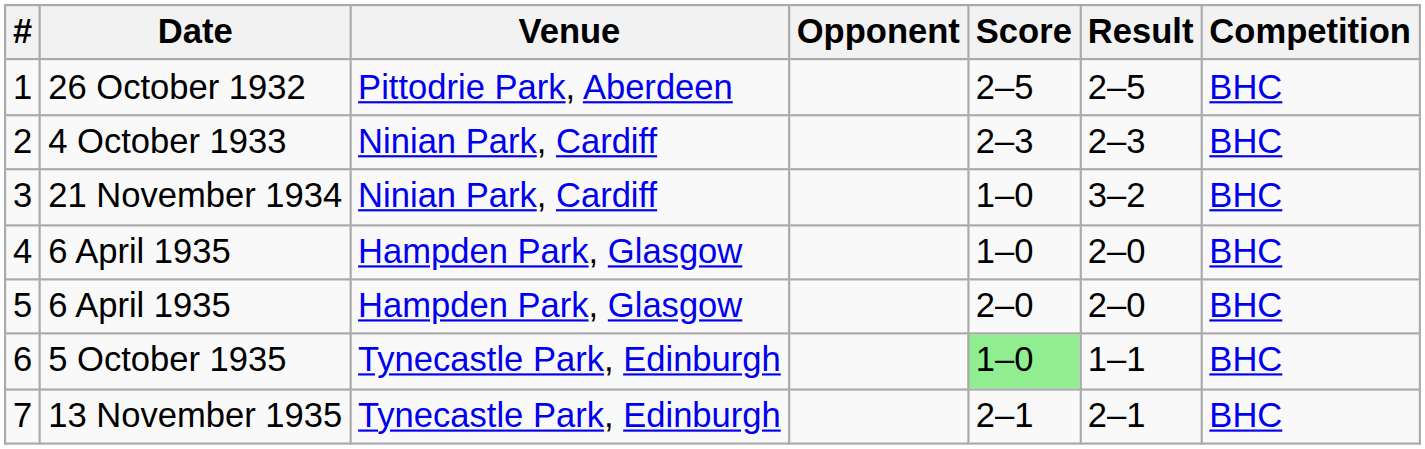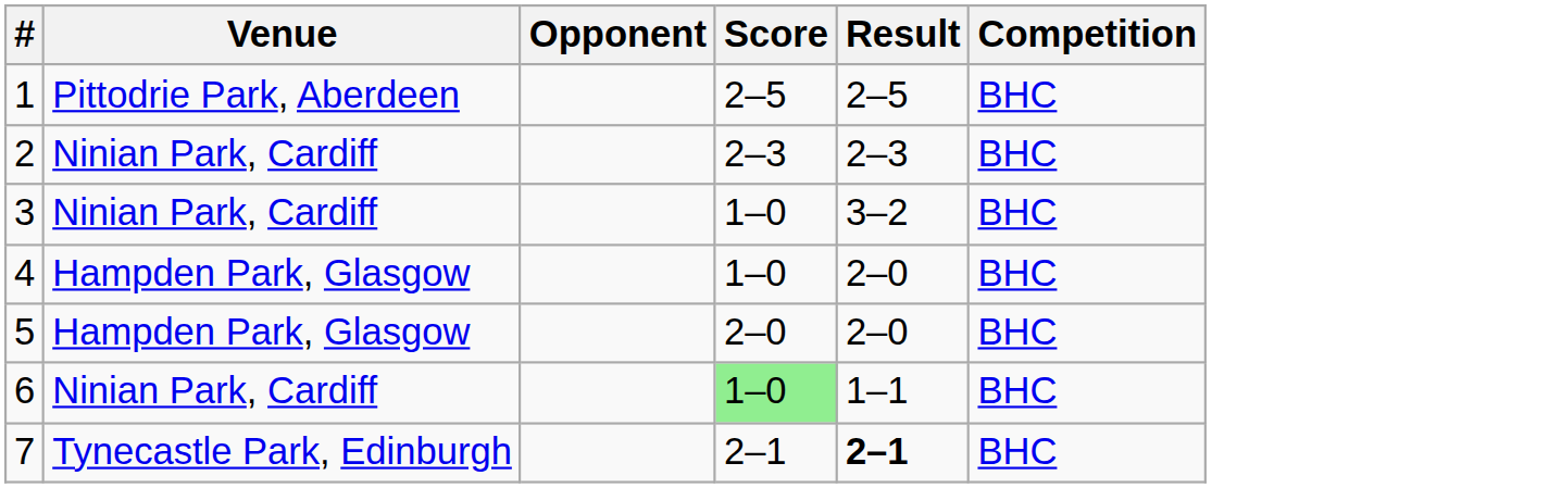- column: Date | 26 October 1932 | 4 October 1933 | 21 November 1934 | 6 April 1935 | 6 April 1935 | 5 October 1935 | 13 November 1935
6 | Venue: Tynecastle Park, Edinburgh -> Ninian Park, Cardiff
7 | Result: normal -> bold
